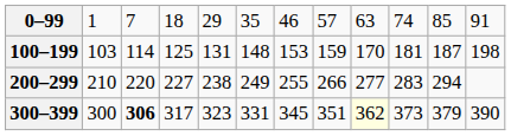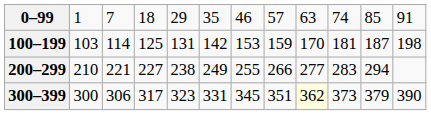100–199 | column 6: 148 -> 142
200–299 | column 3: 220 -> 221
300–399 | column 3: bold -> normal
